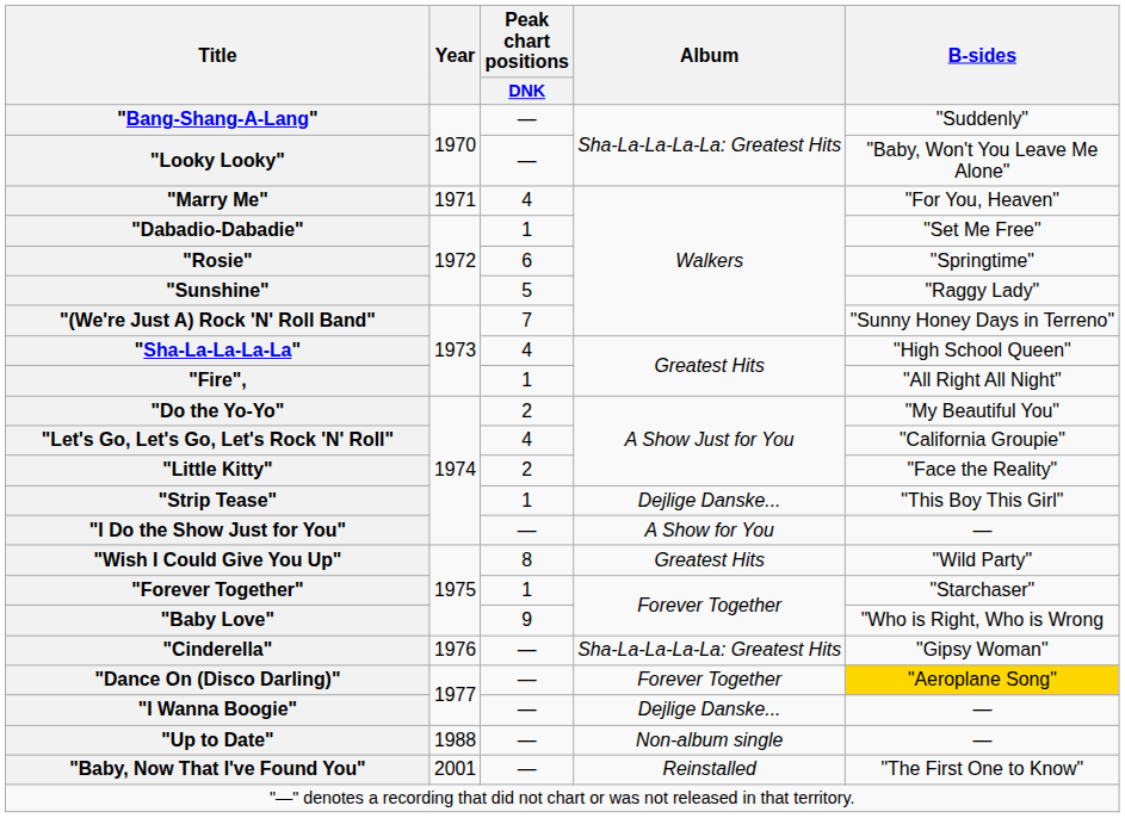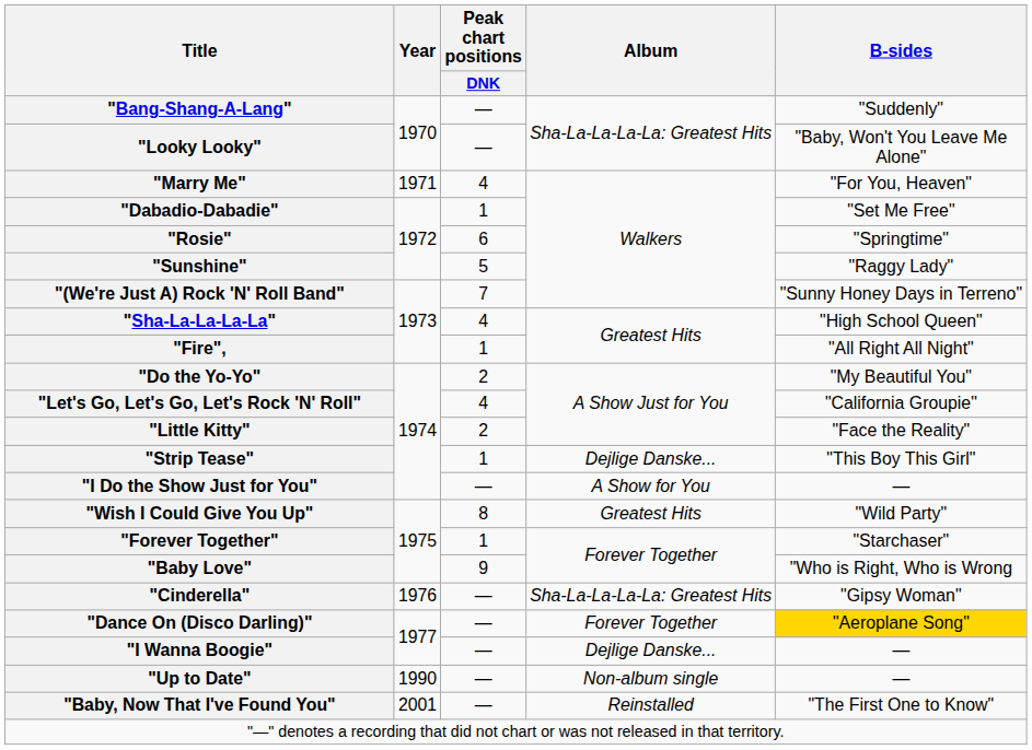"Up to Date" | Year: 1988 -> 1990
